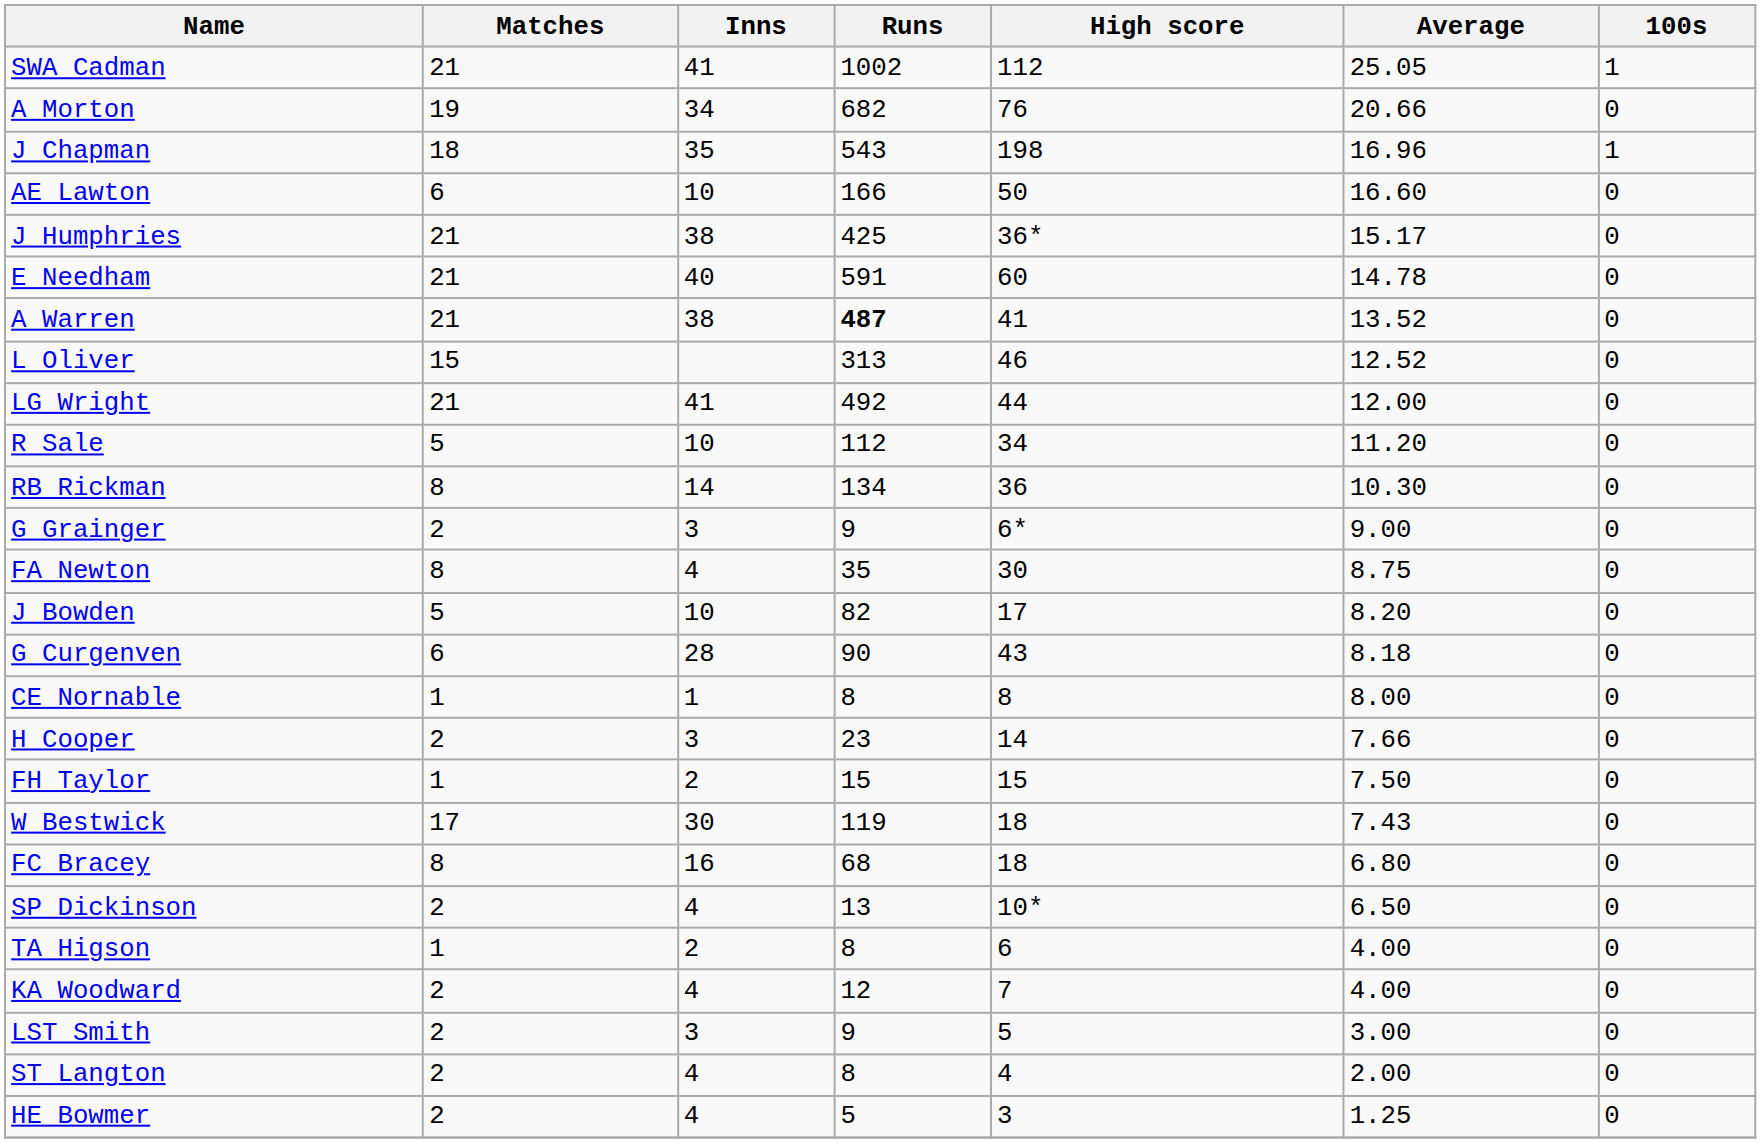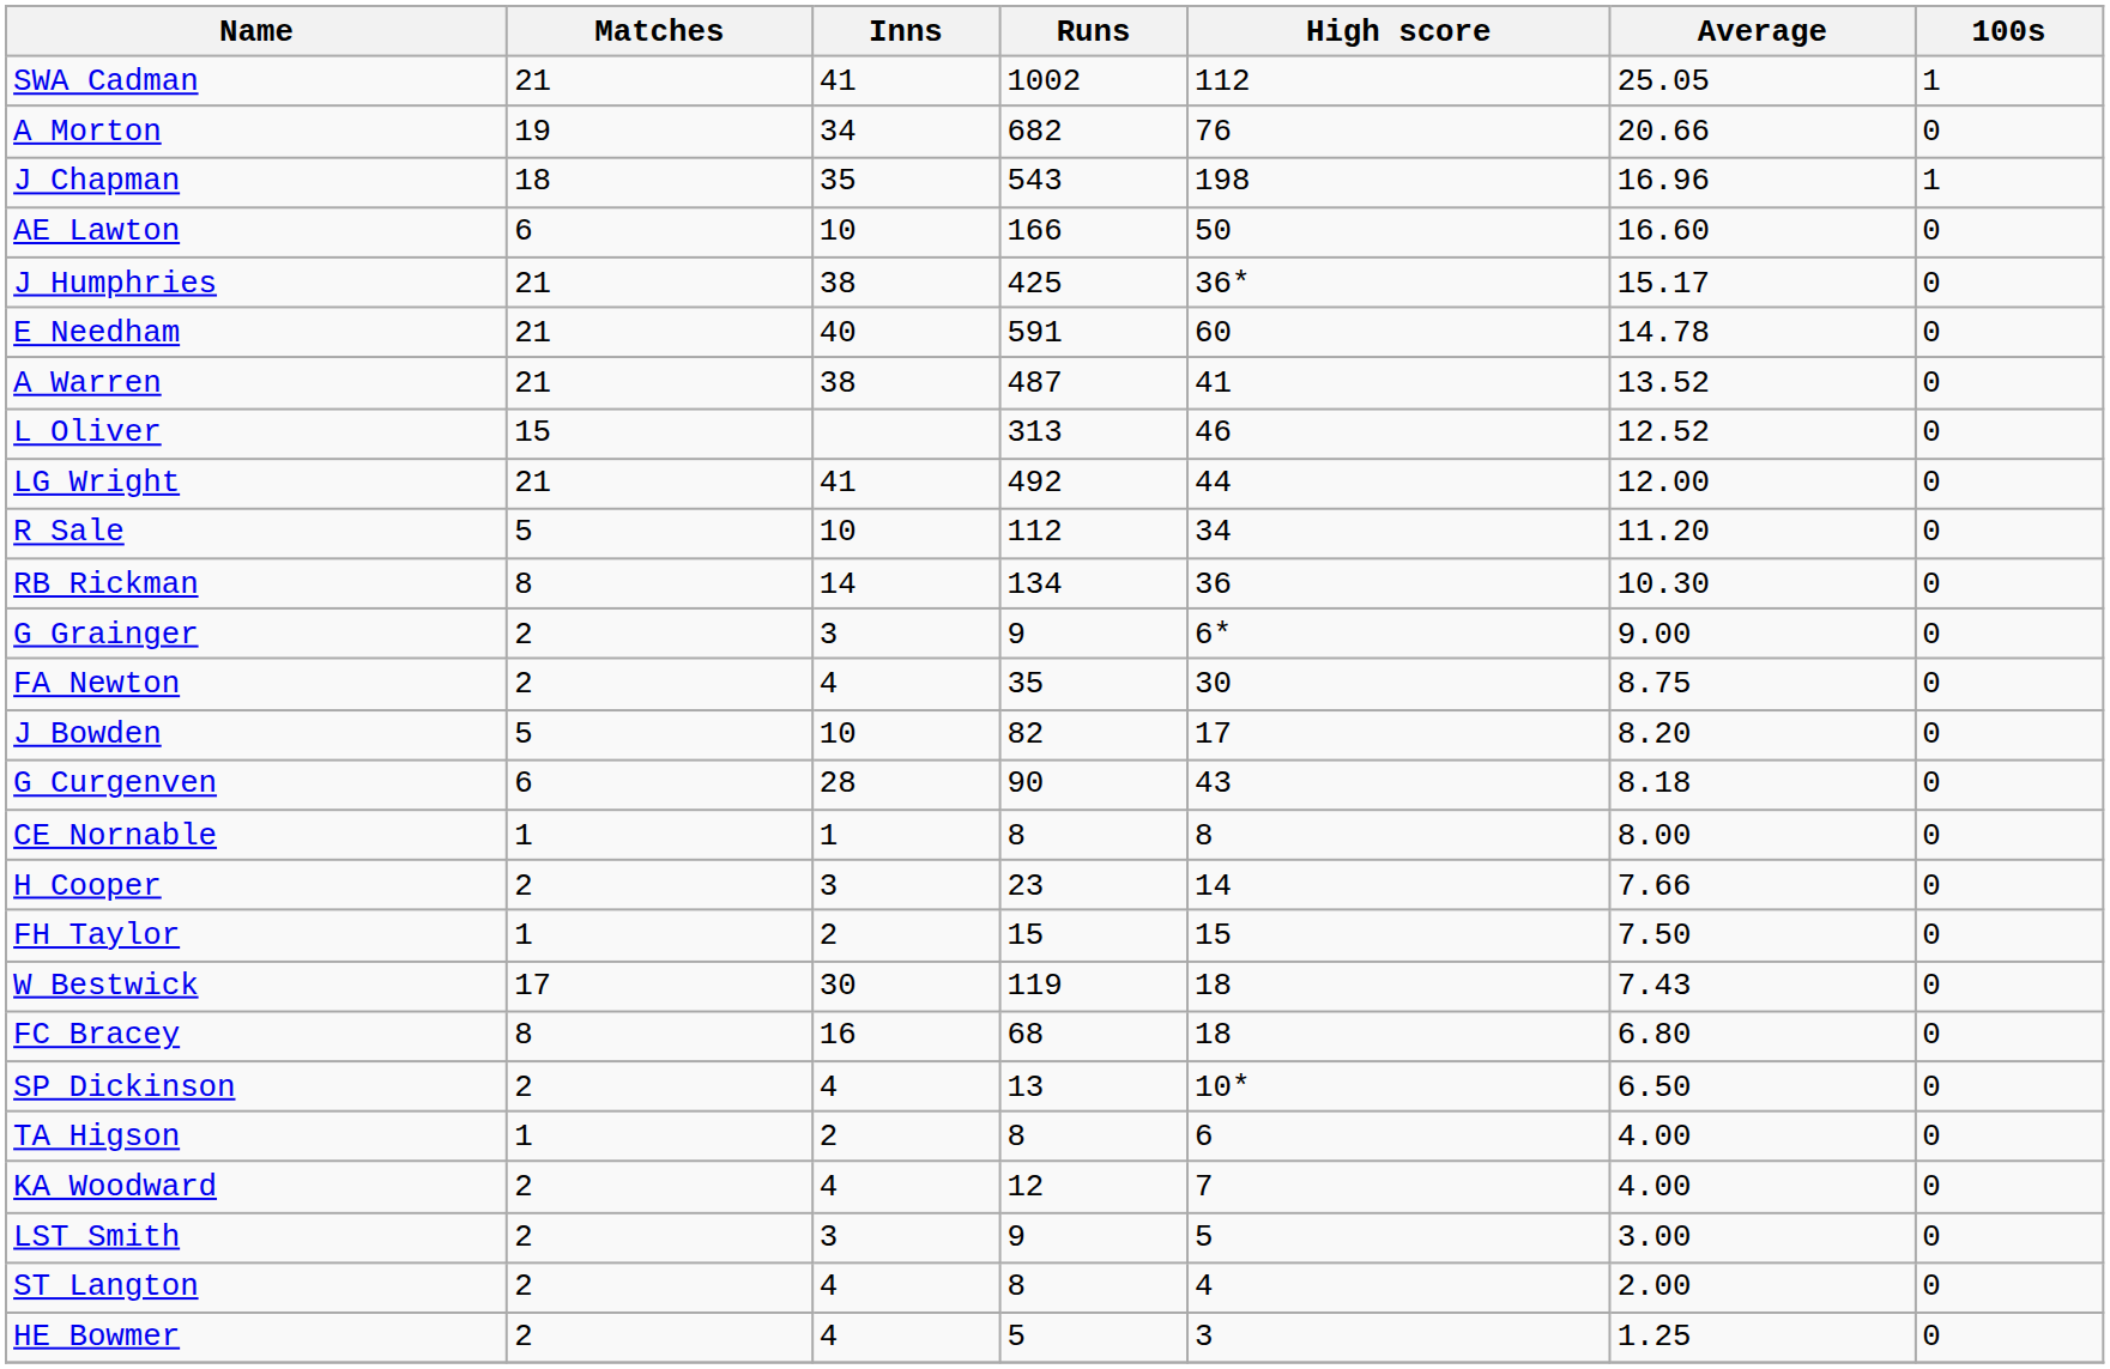A Warren | Runs: bold -> normal
FA Newton | Matches: 8 -> 2
